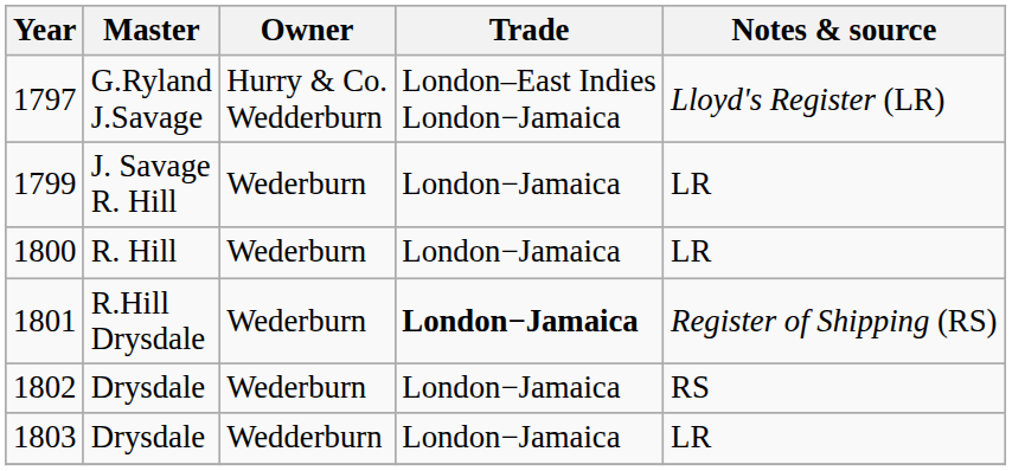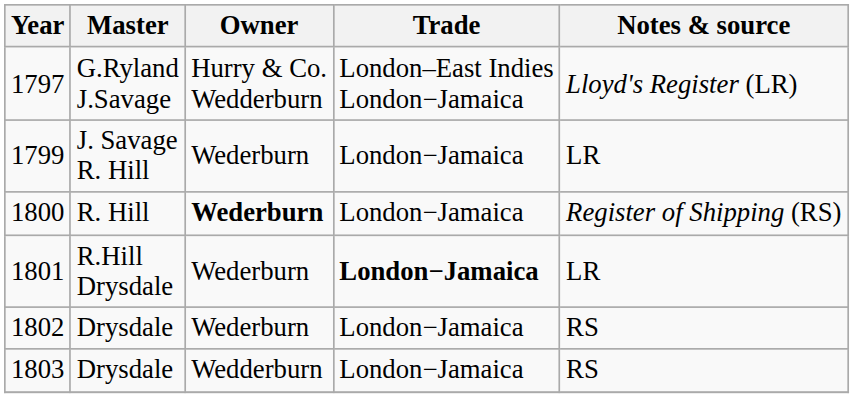1800 | Owner: normal -> bold
1800 | Notes & source: LR -> Register of Shipping (RS)
1801 | Notes & source: Register of Shipping (RS) -> LR
1803 | Notes & source: LR -> RS
